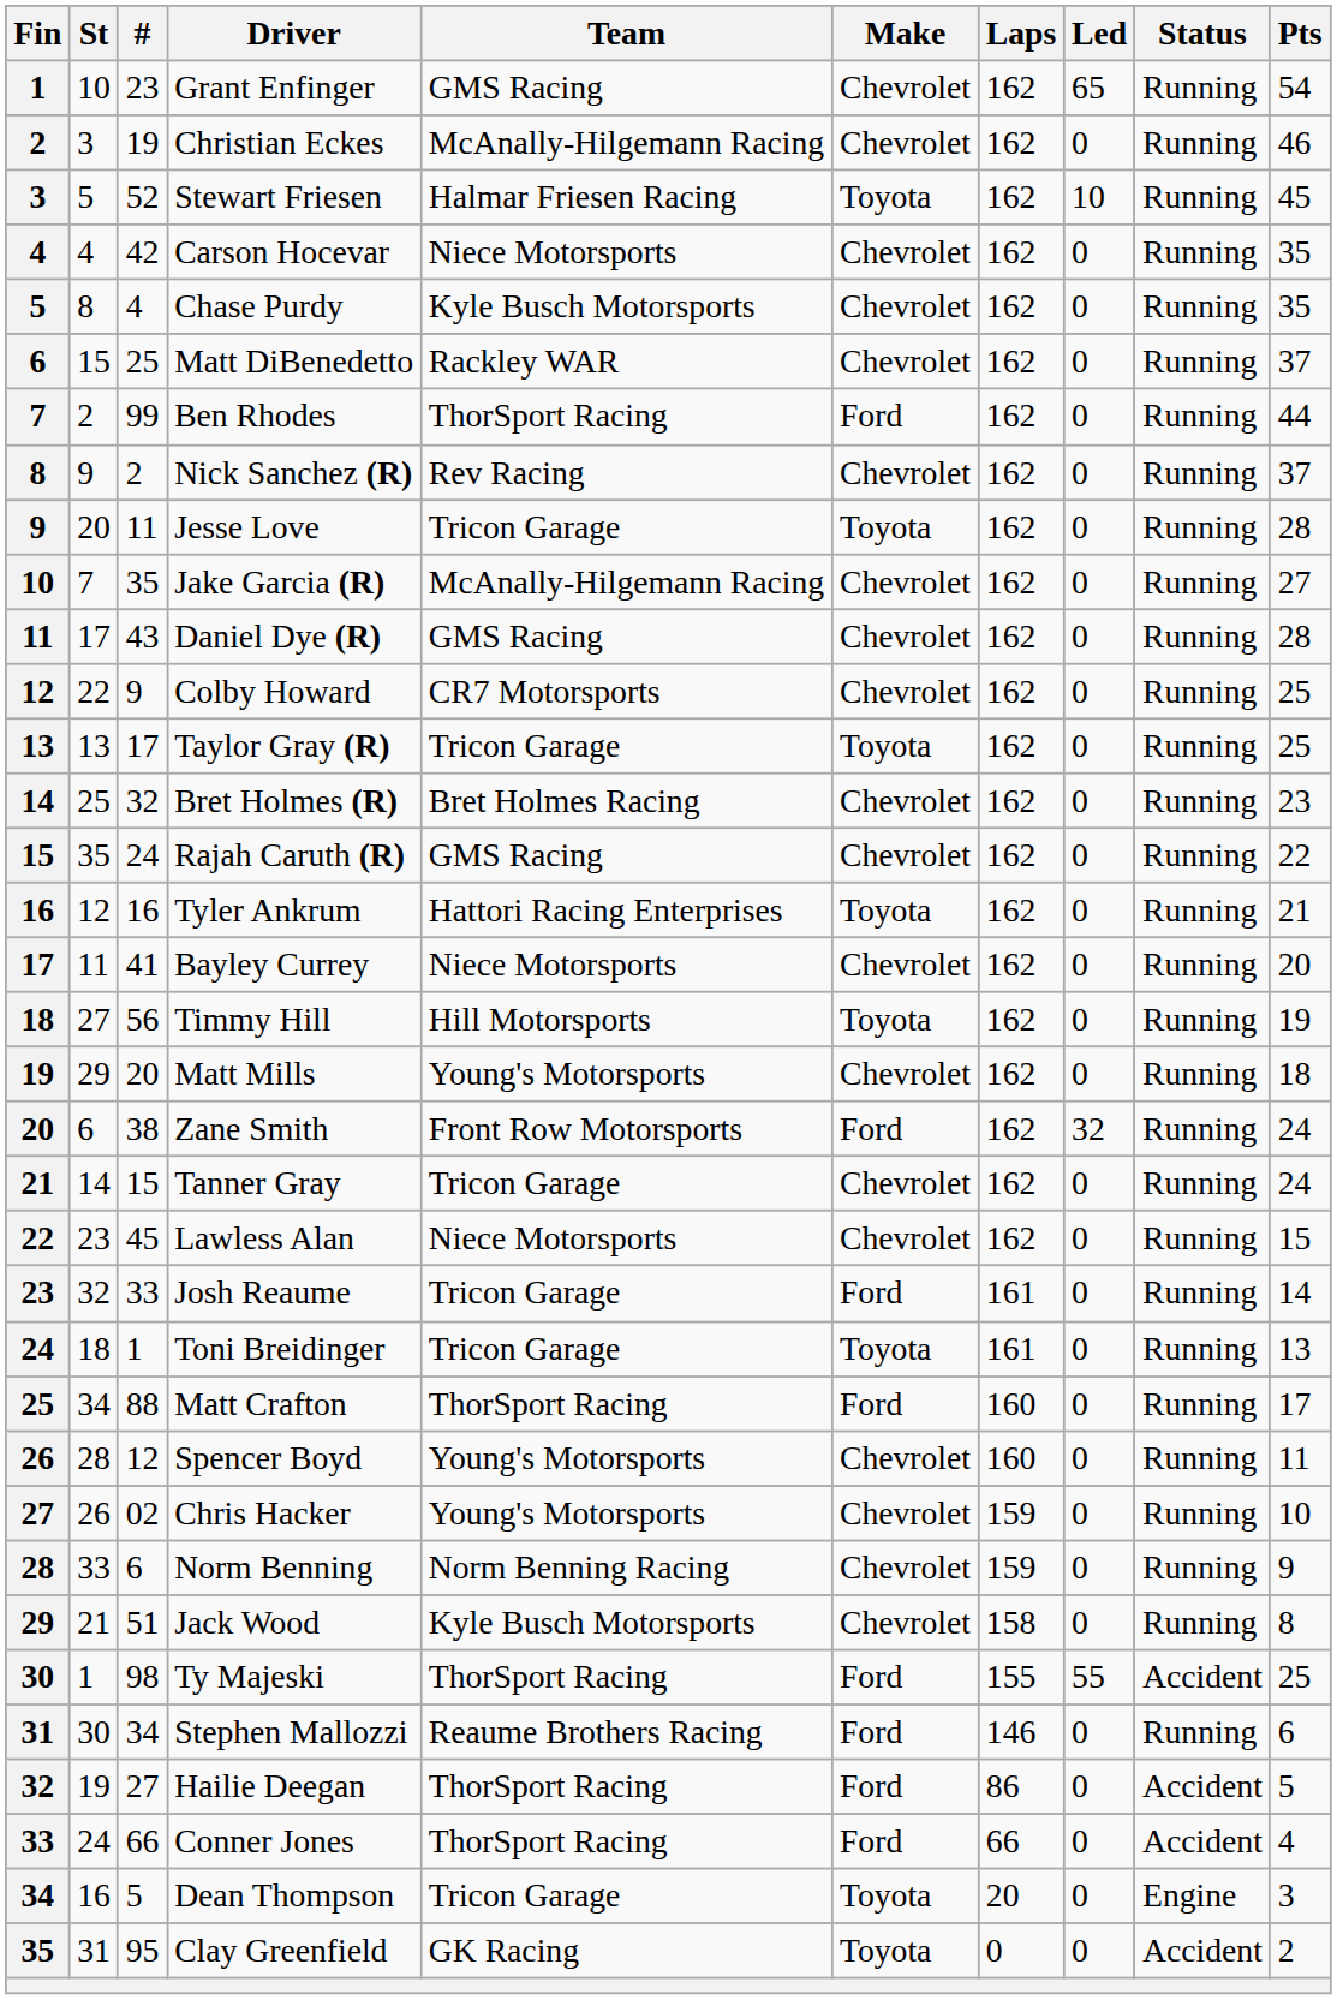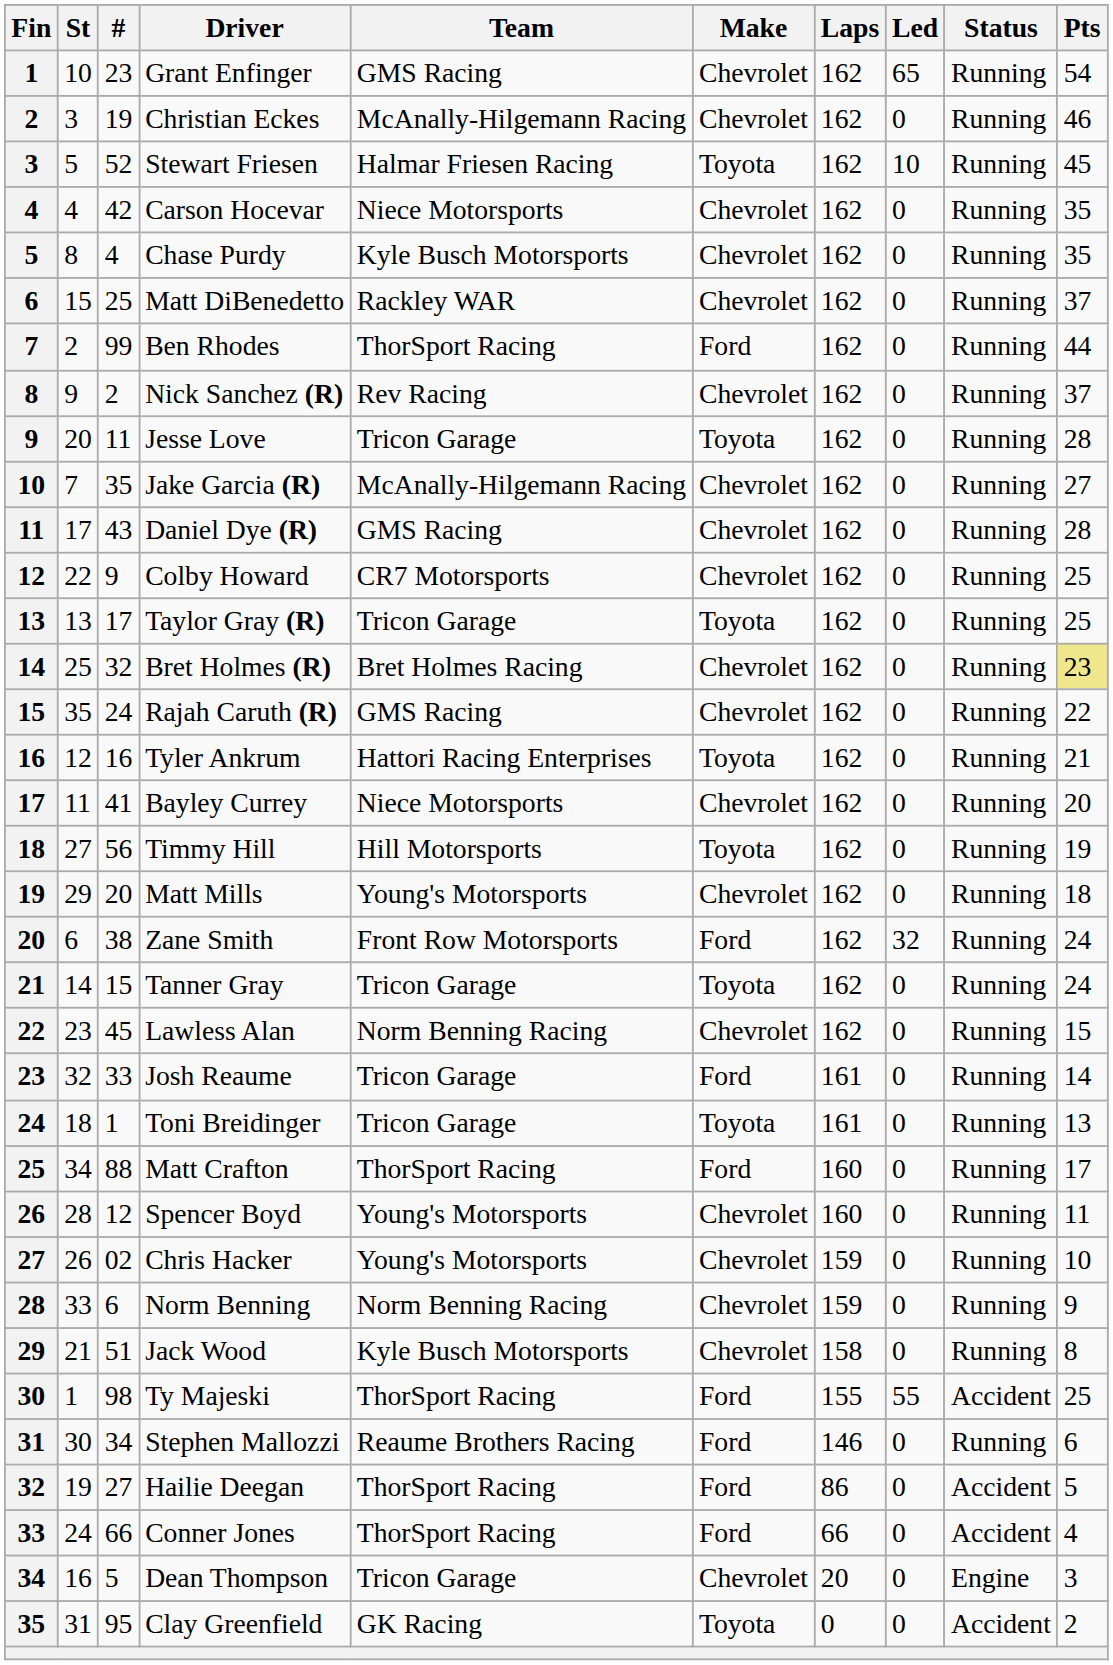Bret Holmes (R) | Pts: no background -> khaki background
Tanner Gray | Make: Chevrolet -> Toyota
Lawless Alan | Team: Niece Motorsports -> Norm Benning Racing
Dean Thompson | Make: Toyota -> Chevrolet
